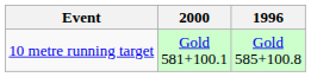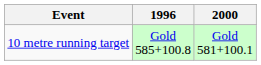columns swapped: 1996 <-> 2000
